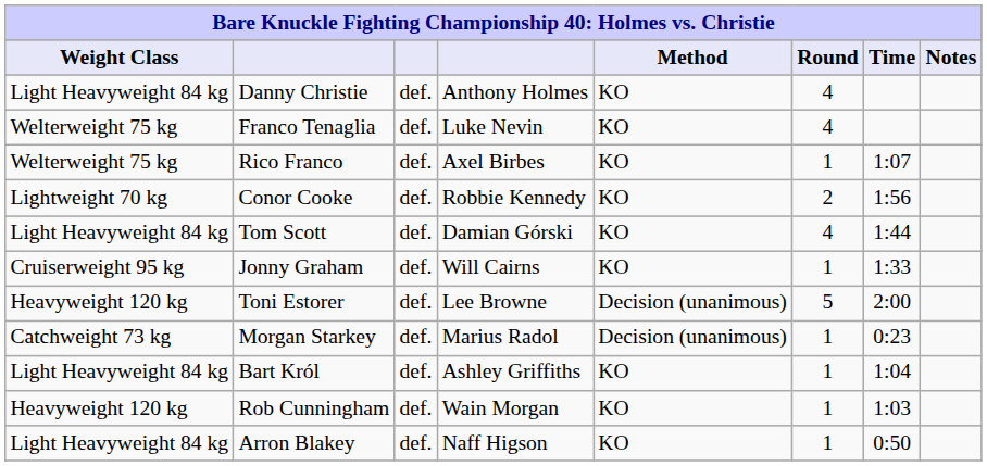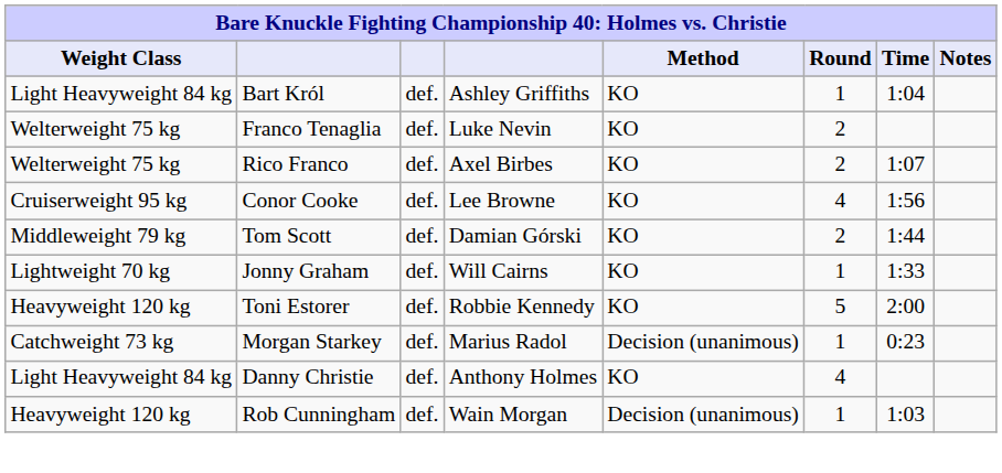rows swapped: Danny Christie <-> Bart Król
Franco Tenaglia | Round: 4 -> 2
Rico Franco | Round: 1 -> 2
Conor Cooke | Weight Class: Lightweight 70 kg -> Cruiserweight 95 kg
Conor Cooke | column 4: Robbie Kennedy -> Lee Browne
Conor Cooke | Round: 2 -> 4
Tom Scott | Weight Class: Light Heavyweight 84 kg -> Middleweight 79 kg
Tom Scott | Round: 4 -> 2
Jonny Graham | Weight Class: Cruiserweight 95 kg -> Lightweight 70 kg
Toni Estorer | column 4: Lee Browne -> Robbie Kennedy
Toni Estorer | Method: Decision (unanimous) -> KO
Rob Cunningham | Method: KO -> Decision (unanimous)
- row: Light Heavyweight 84 kg | Arron Blakey | def. | Naff Higson | KO | 1 | 0:50
